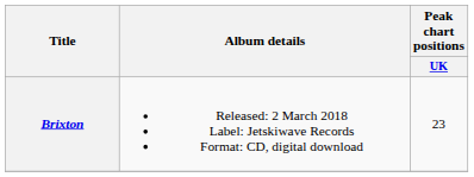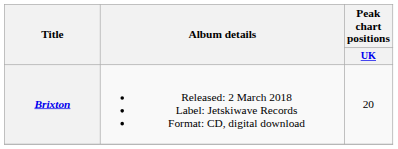Brixton | Peak chart positions / UK: 23 -> 20
